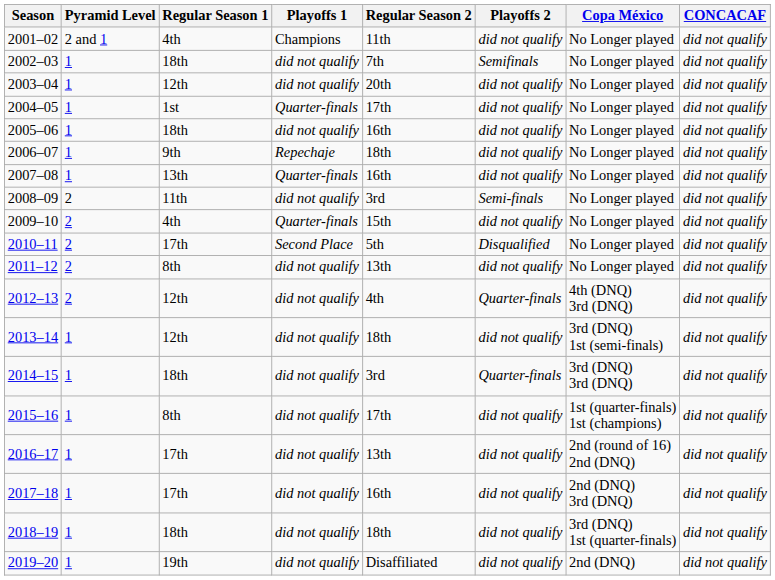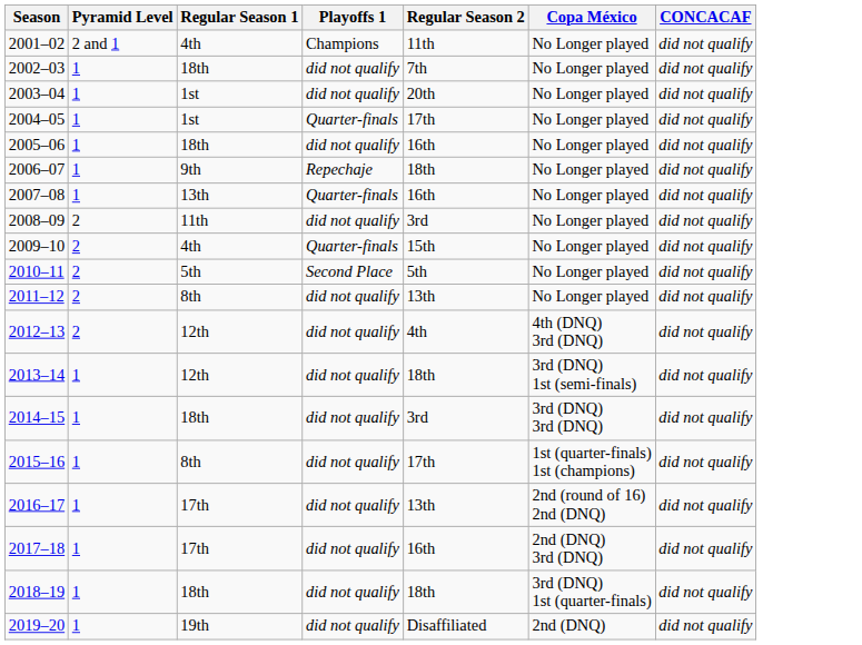- column: Playoffs 2 | did not qualify | Semifinals | did not qualify | did not qualify | did not qualify | did not qualify | did not qualify | Semi-finals | did not qualify | Disqualified | did not qualify | Quarter-finals | did not qualify | Quarter-finals | did not qualify | did not qualify | did not qualify | did not qualify | did not qualify
2003–04 | Regular Season 1: 12th -> 1st
2010–11 | Regular Season 1: 17th -> 5th
